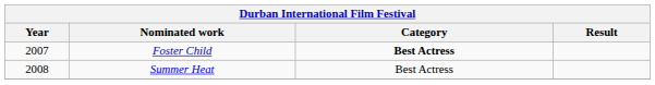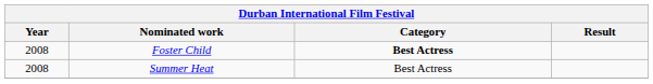Foster Child | Year: 2007 -> 2008
